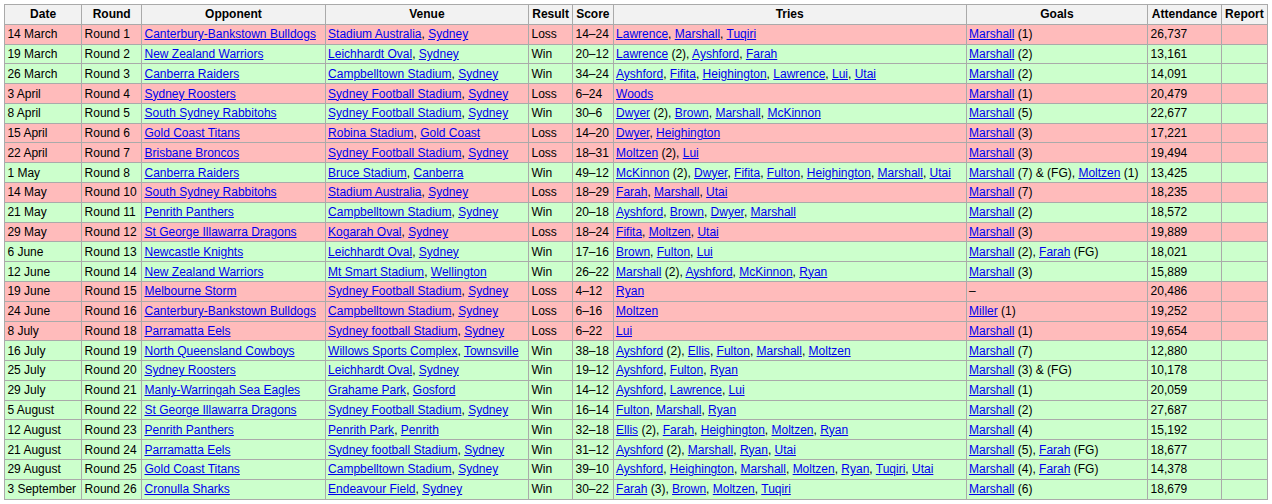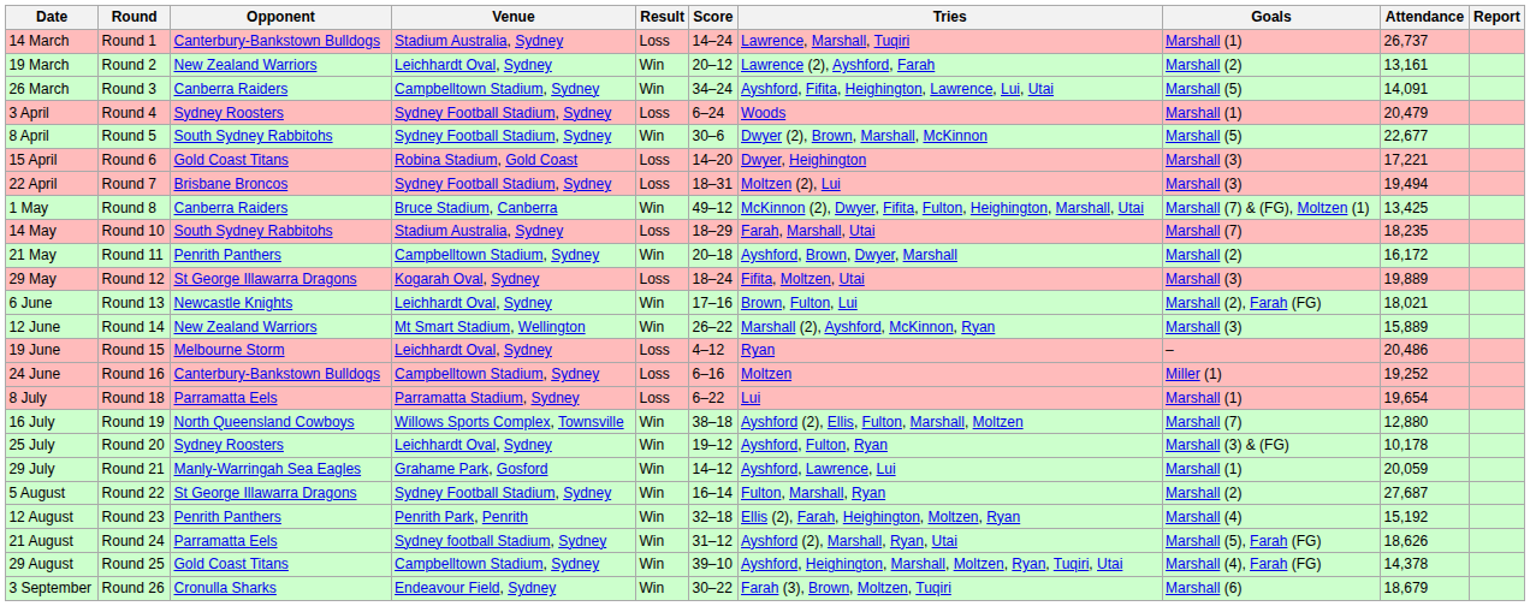26 March | Goals: Marshall (2) -> Marshall (5)
21 May | Attendance: 18,572 -> 16,172
19 June | Venue: Sydney Football Stadium, Sydney -> Leichhardt Oval, Sydney
8 July | Venue: Sydney football Stadium, Sydney -> Parramatta Stadium, Sydney
21 August | Attendance: 18,677 -> 18,626
